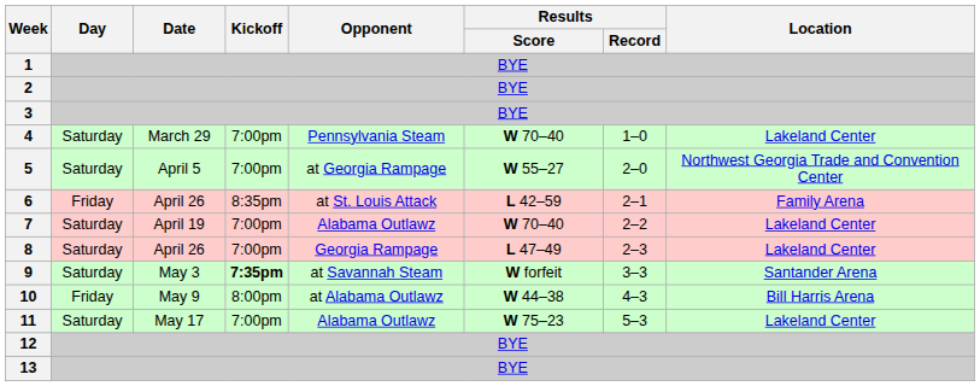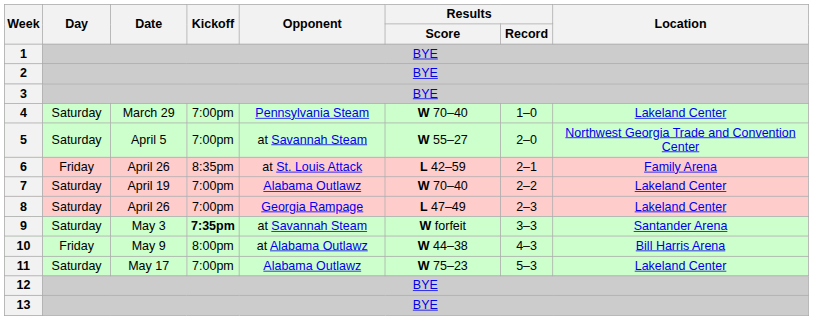5 | Opponent: at Georgia Rampage -> at Savannah Steam
